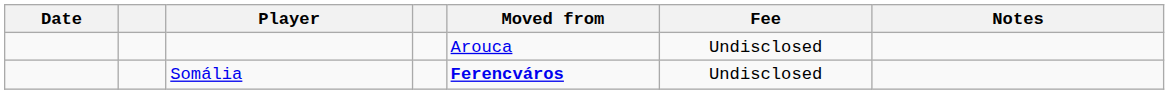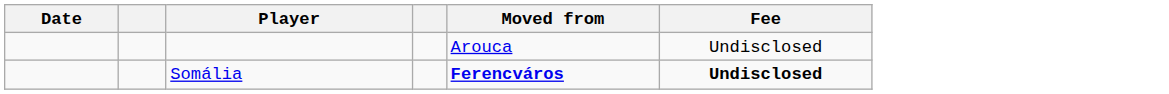- column: Notes
Somália | Fee: normal -> bold
